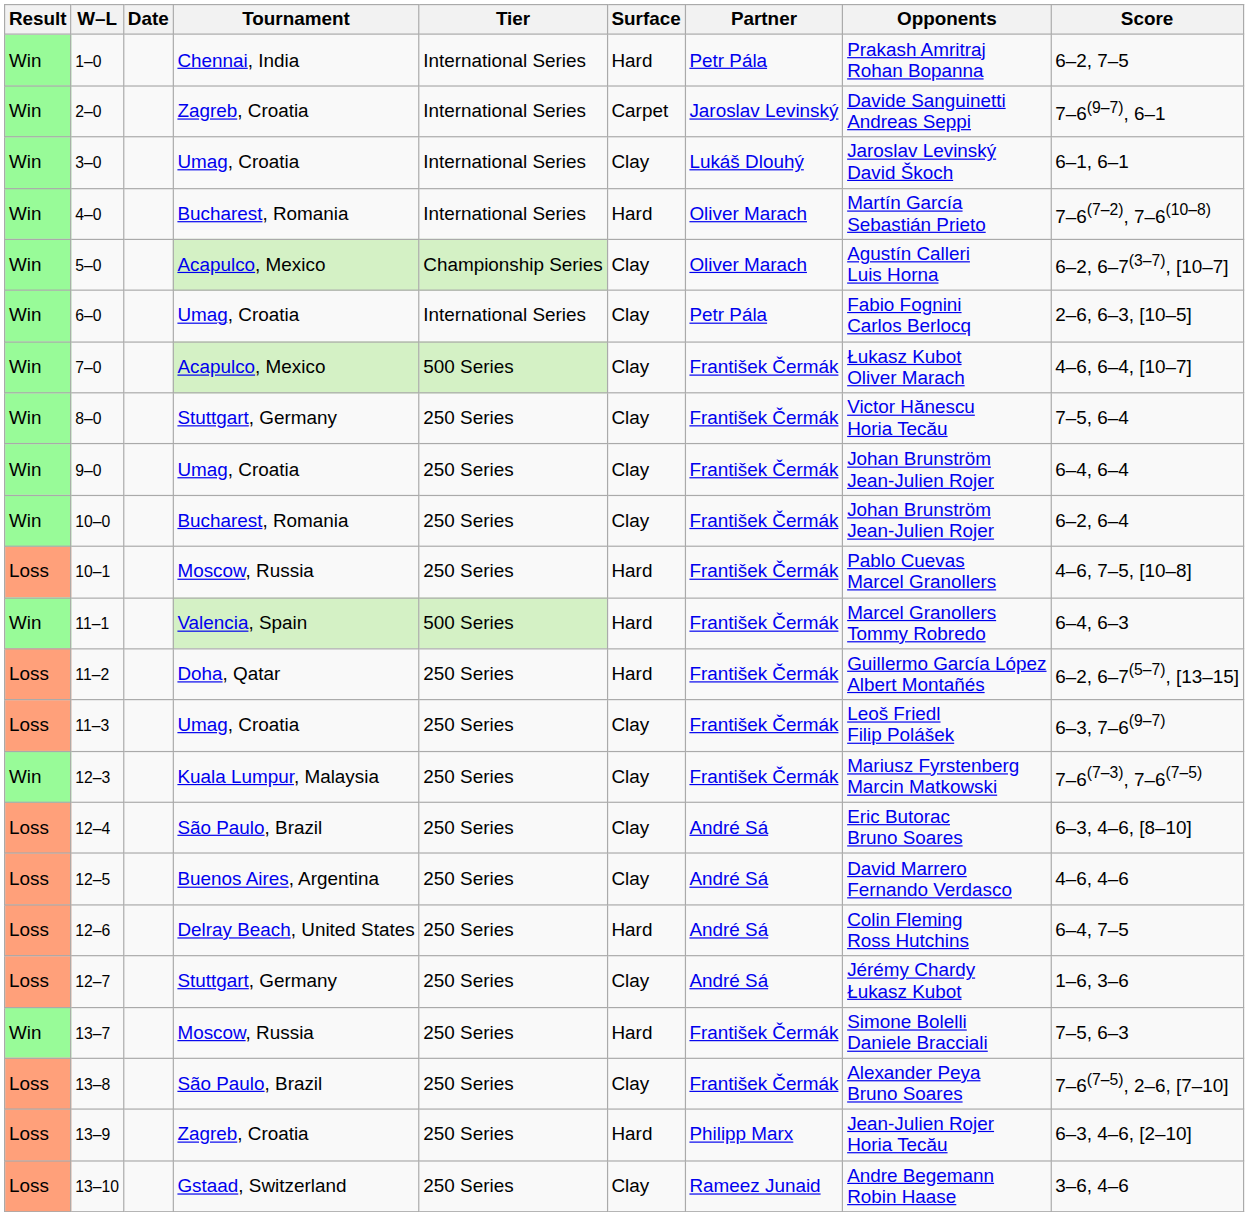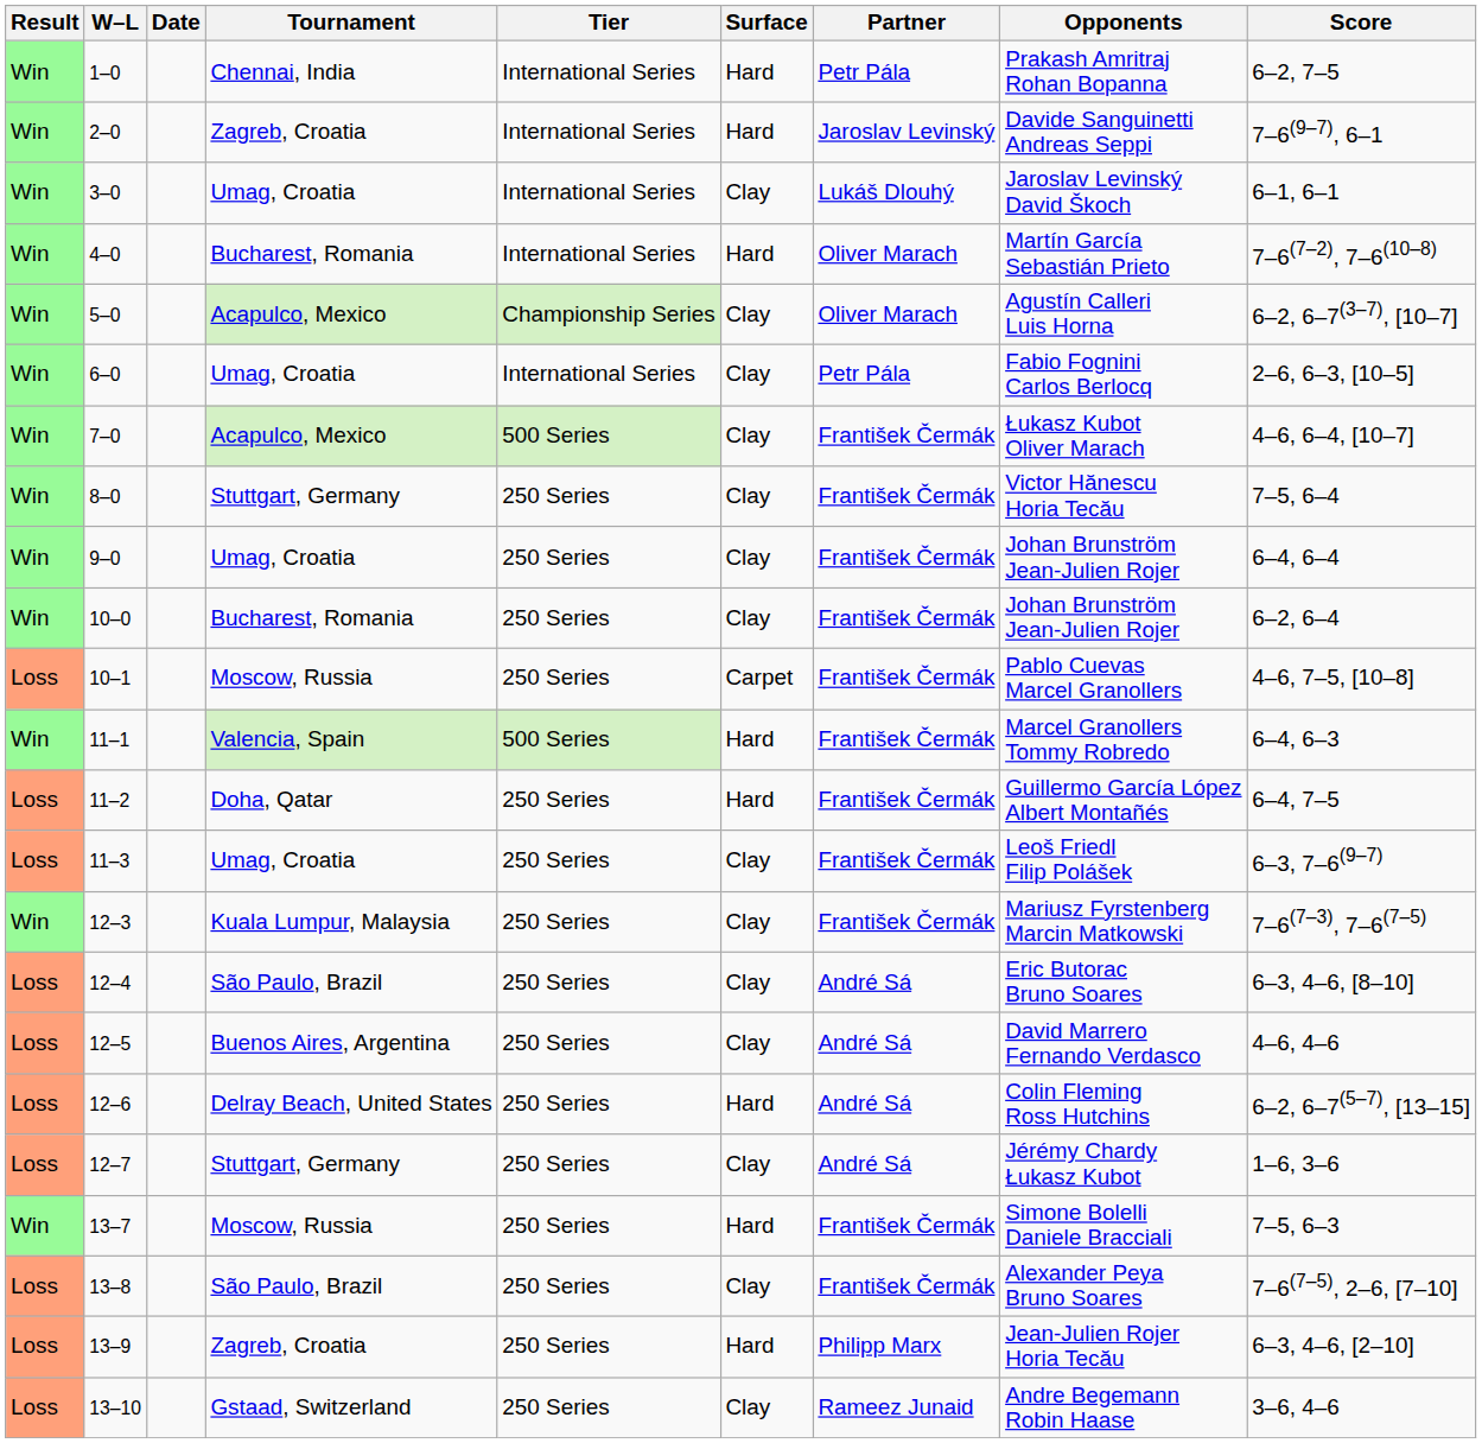2–0 | Surface: Carpet -> Hard
10–1 | Surface: Hard -> Carpet
11–2 | Score: 6–2, 6–7(5–7), [13–15] -> 6–4, 7–5
12–6 | Score: 6–4, 7–5 -> 6–2, 6–7(5–7), [13–15]
